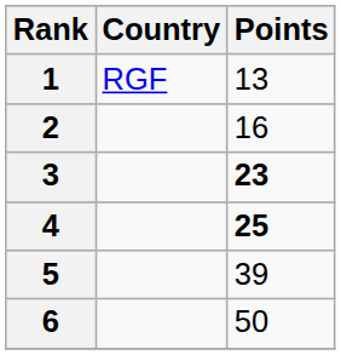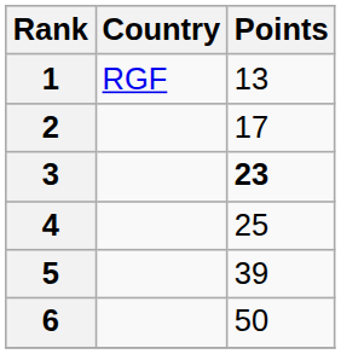2 | Points: 16 -> 17
4 | Points: bold -> normal
